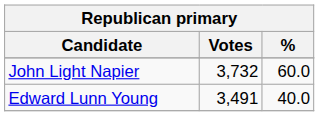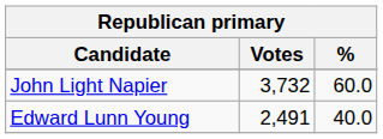Edward Lunn Young | Votes: 3,491 -> 2,491
